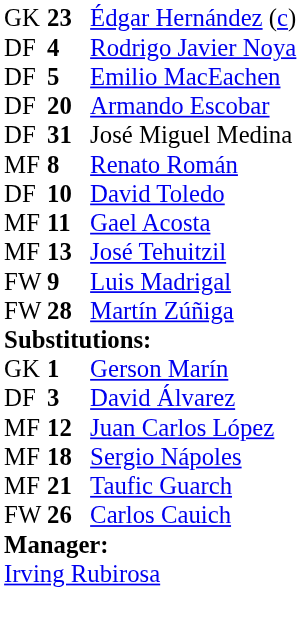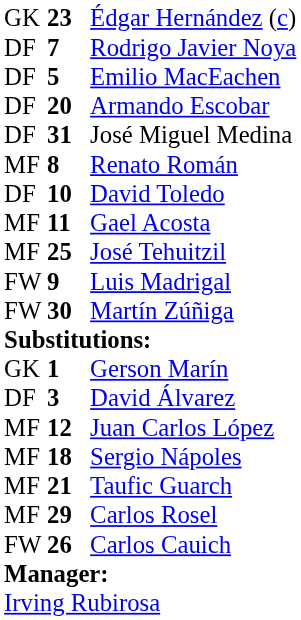Rodrigo Javier Noya | column 2: 4 -> 7
José Tehuitzil | column 2: 13 -> 25
Martín Zúñiga | column 2: 28 -> 30
+ row: MF | 29 | Carlos Rosel
